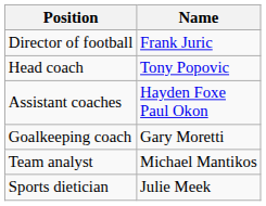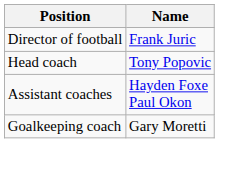- row: Team analyst | Michael Mantikos
- row: Sports dietician | Julie Meek
